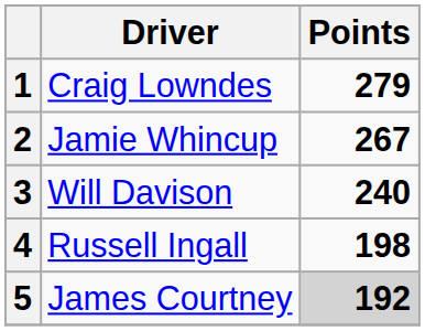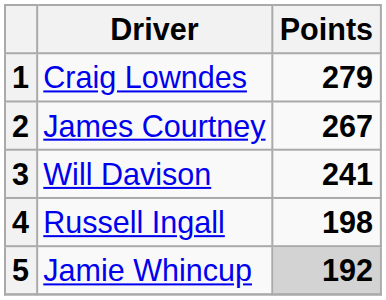2 | Driver: Jamie Whincup -> James Courtney
3 | Points: 240 -> 241
5 | Driver: James Courtney -> Jamie Whincup
